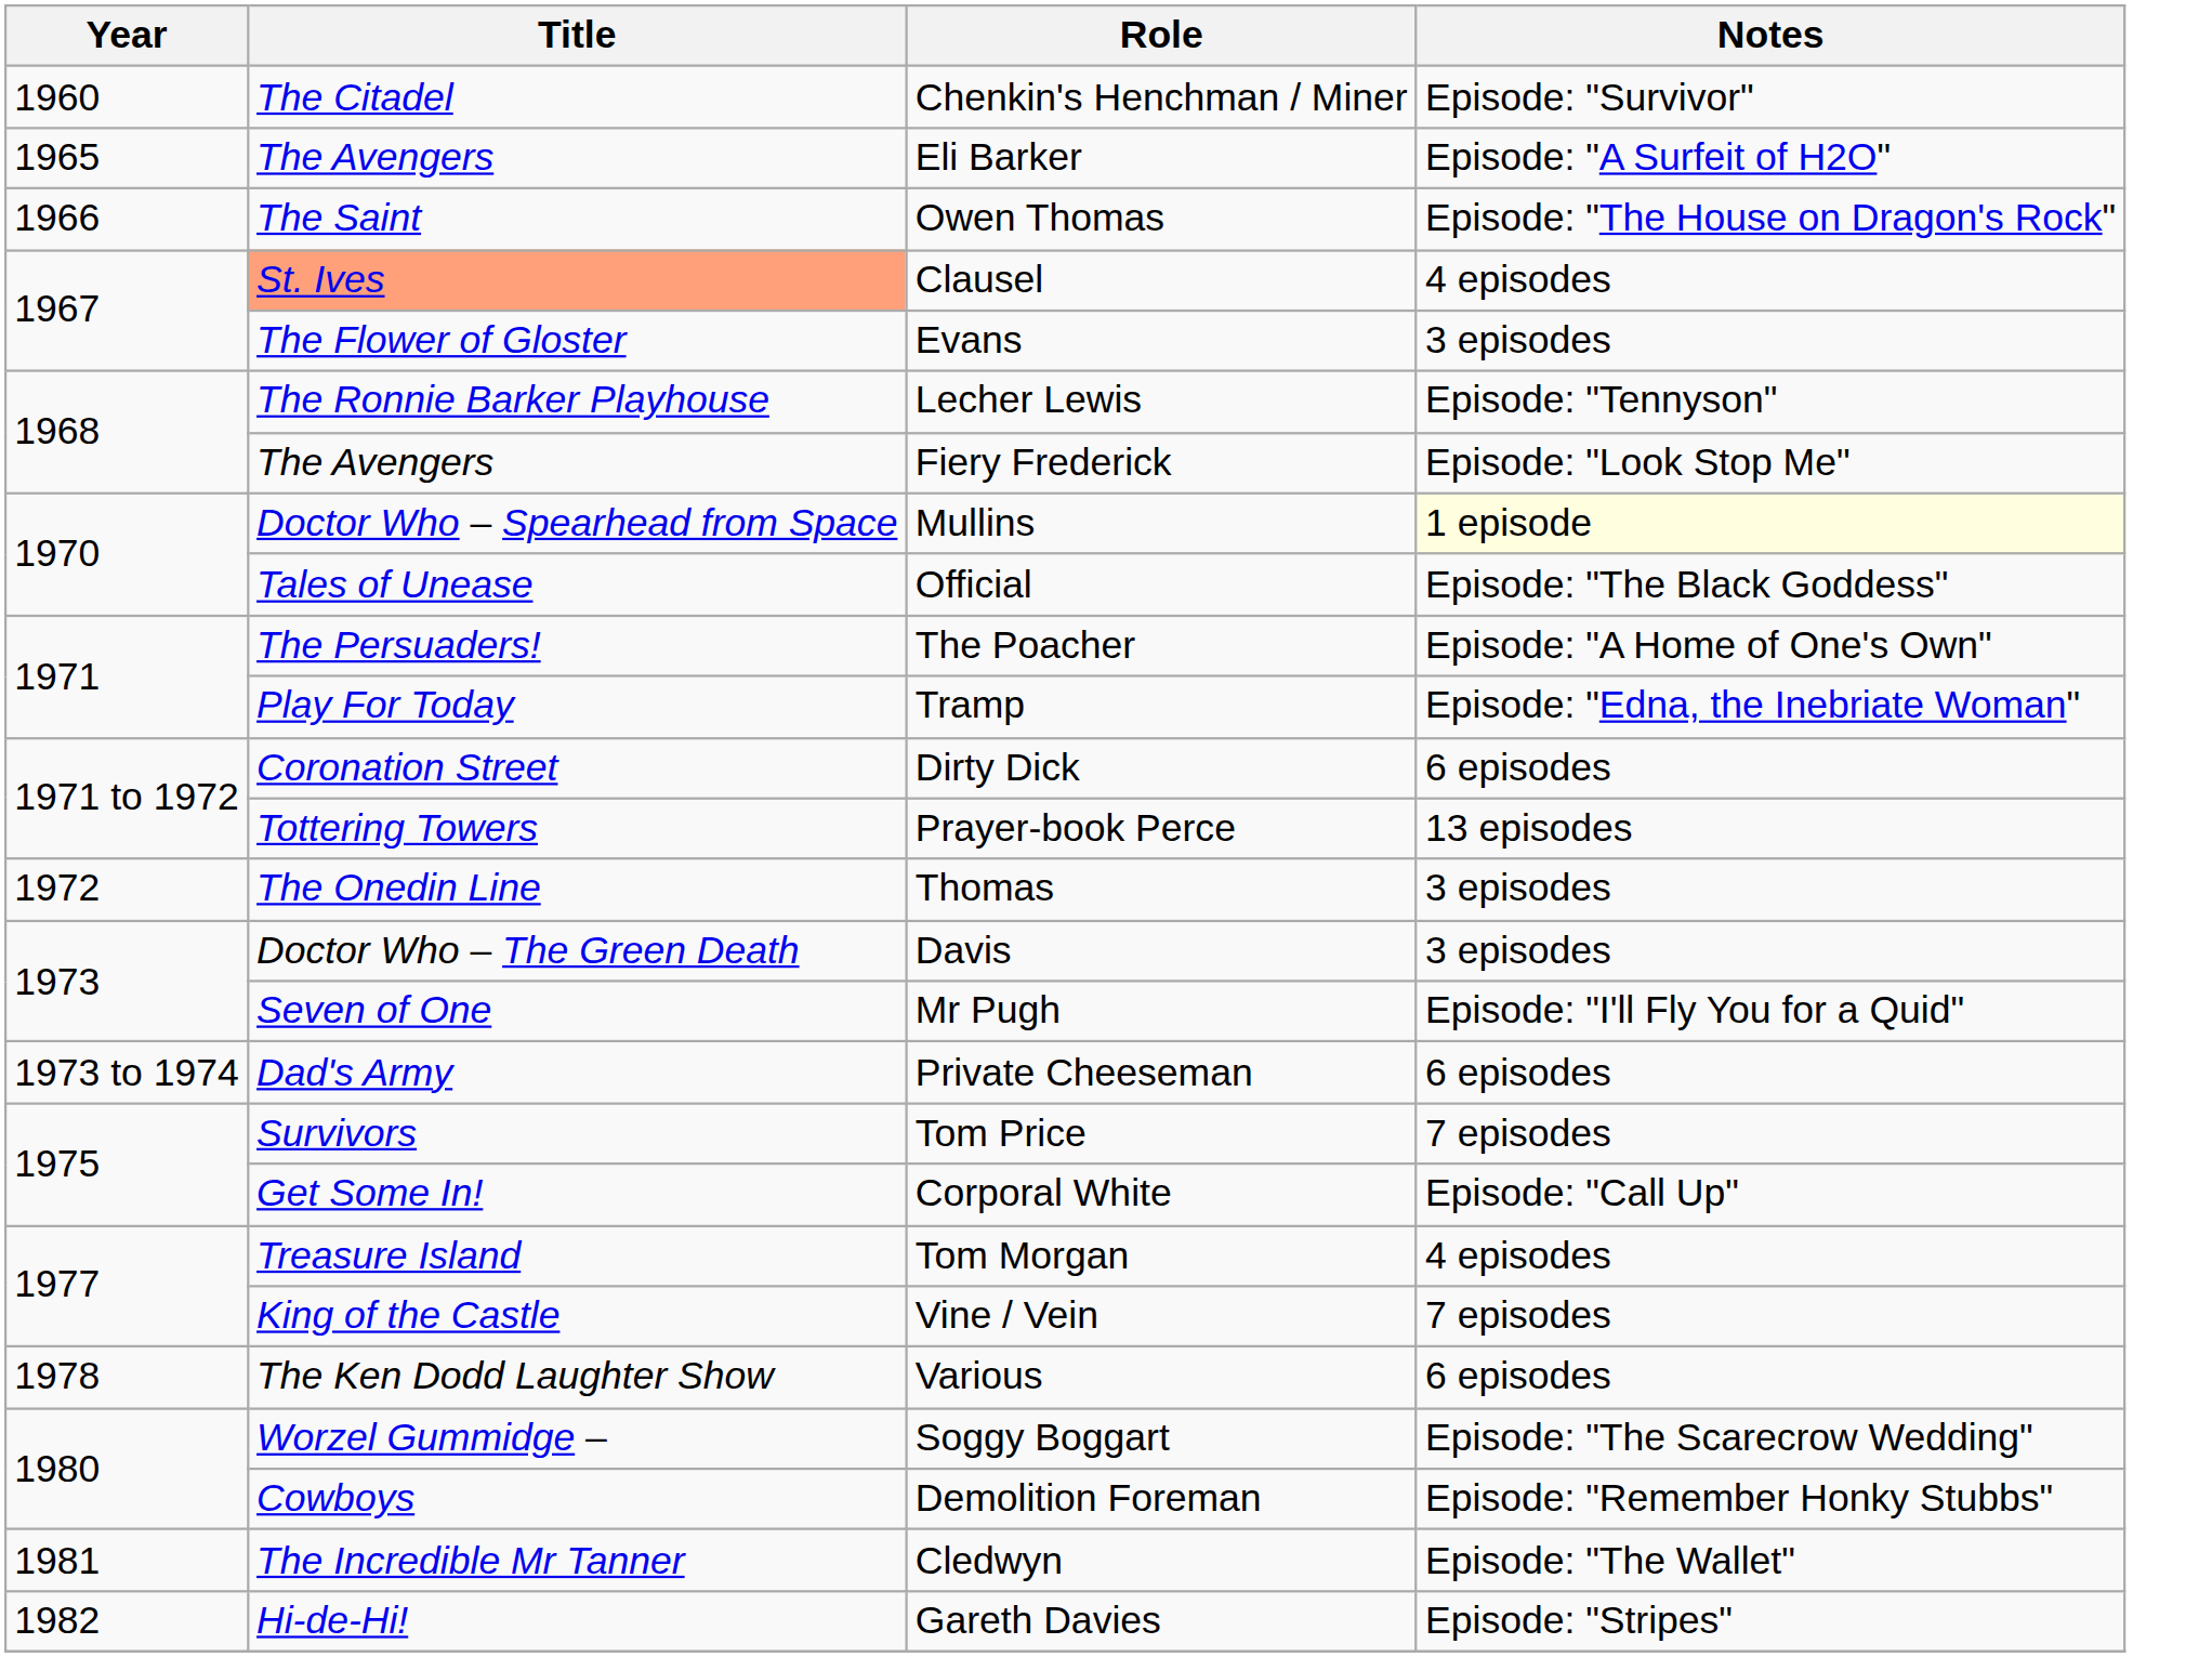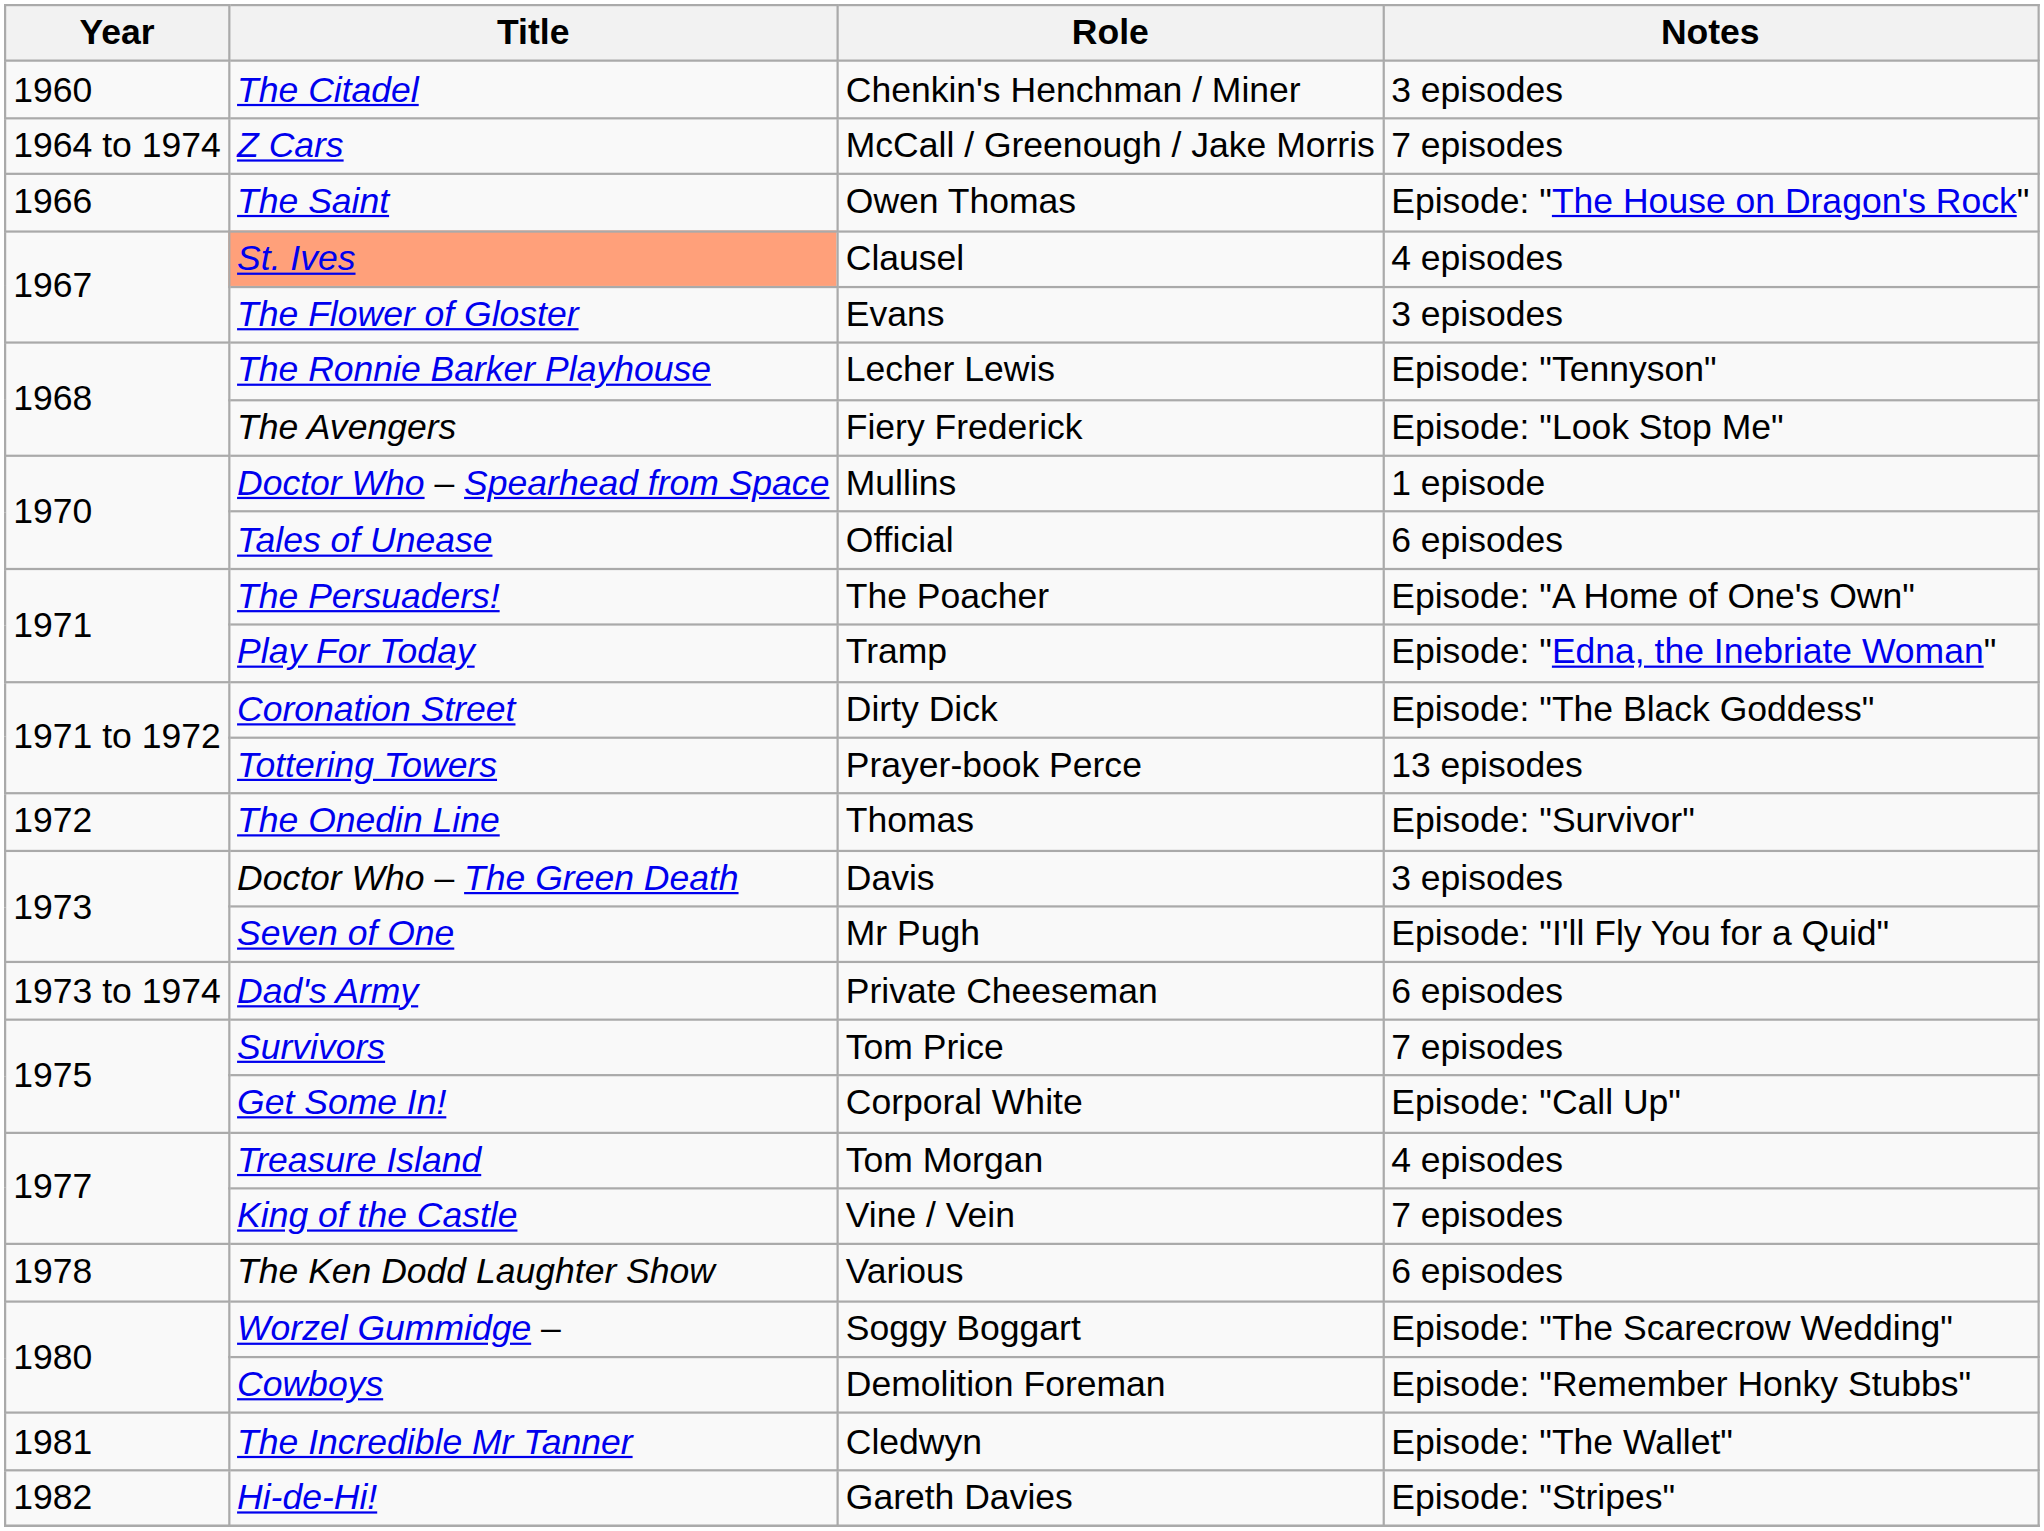Chenkin's Henchman / Miner | Notes: Episode: "Survivor" -> 3 episodes
+ row: 1964 to 1974 | Z Cars | McCall / Greenough / Jake Morris | 7 episodes
- row: 1965 | The Avengers | Eli Barker | Episode: "A Surfeit of H2O"
Mullins | Notes: lightyellow background -> no background
Official | Notes: Episode: "The Black Goddess" -> 6 episodes
Dirty Dick | Notes: 6 episodes -> Episode: "The Black Goddess"
Thomas | Notes: 3 episodes -> Episode: "Survivor"
